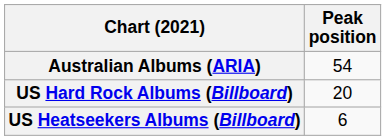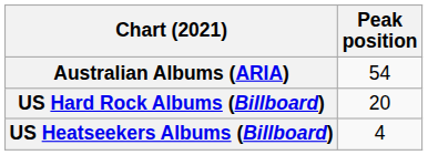US Heatseekers Albums (Billboard) | Peak position: 6 -> 4
